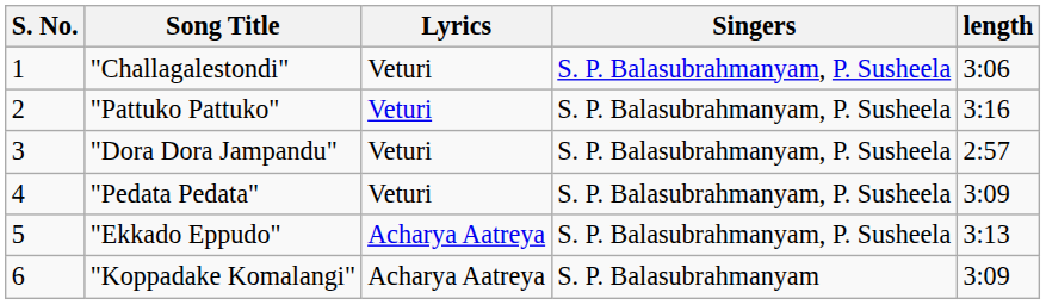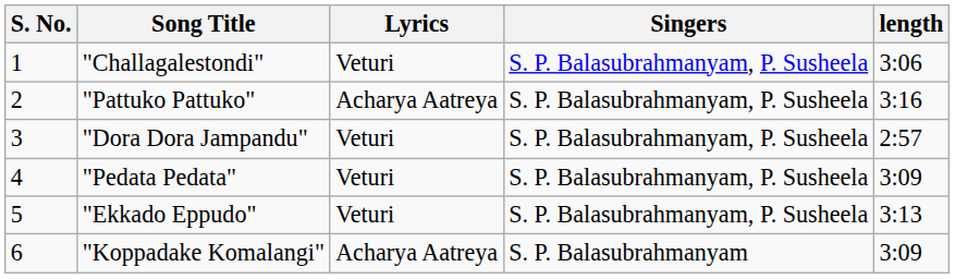"Pattuko Pattuko" | Lyrics: Veturi -> Acharya Aatreya
"Ekkado Eppudo" | Lyrics: Acharya Aatreya -> Veturi
